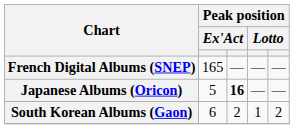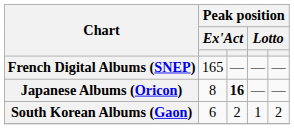Japanese Albums (Oricon) | column 2: 5 -> 8
